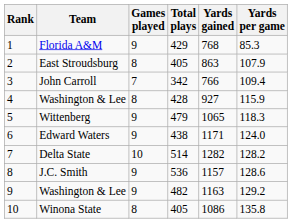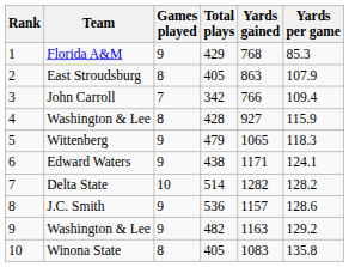Edward Waters | Yards per game: 124.0 -> 124.1
Winona State | Yards gained: 1086 -> 1083
